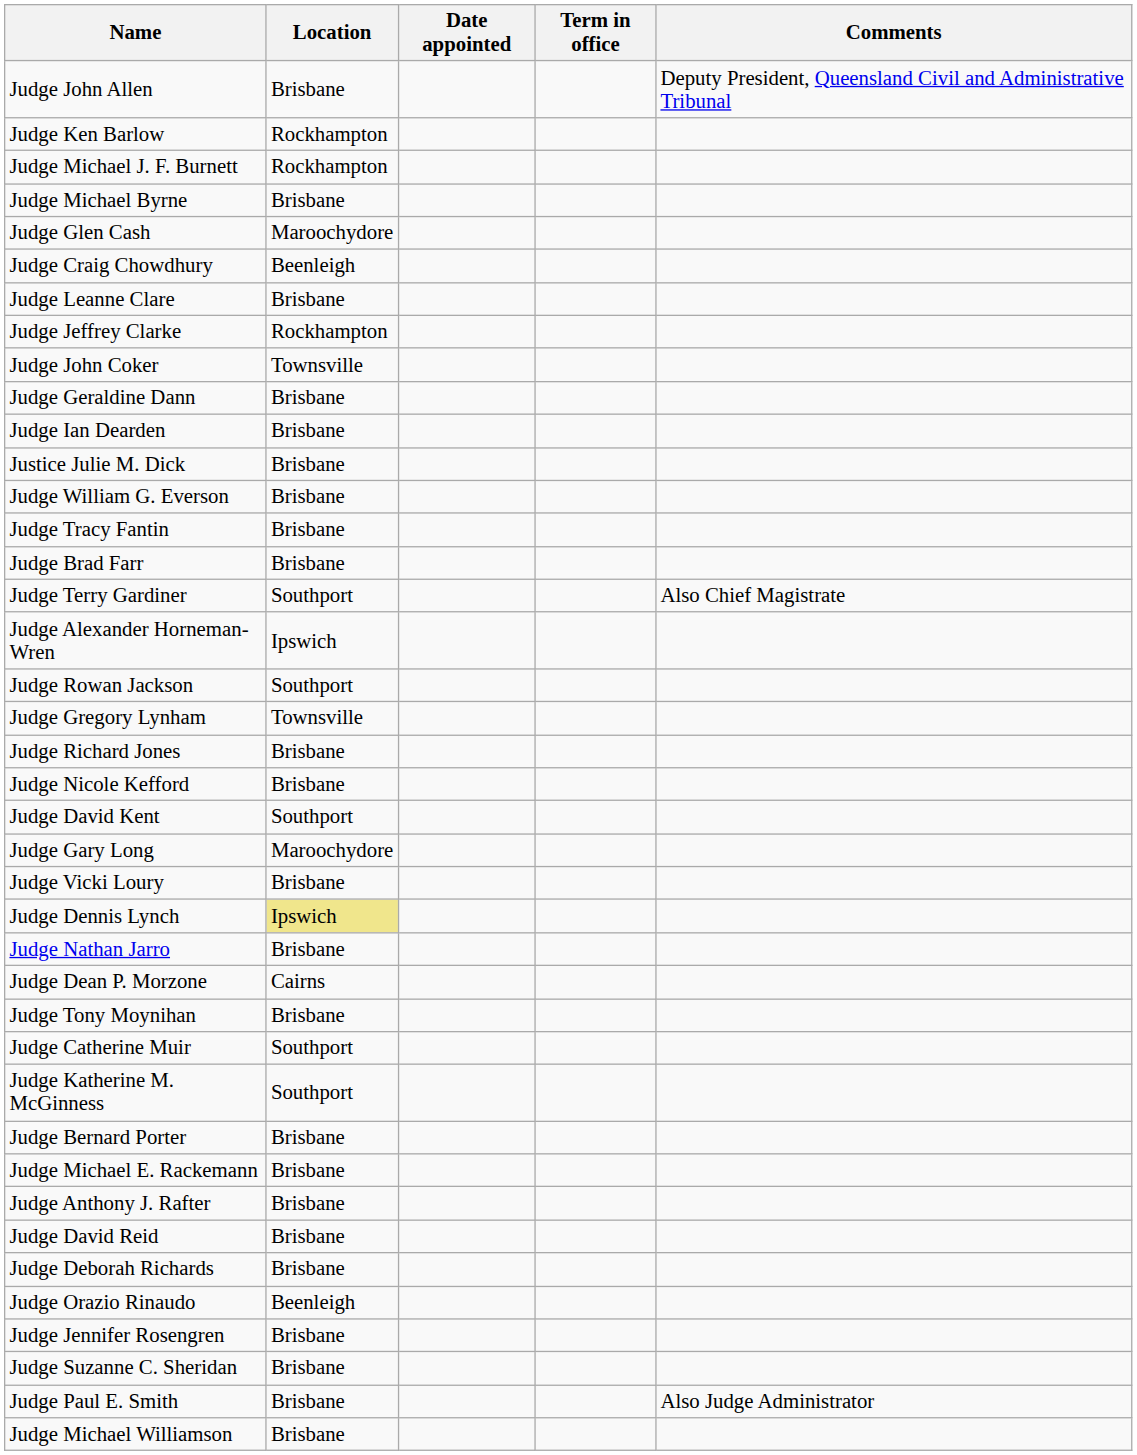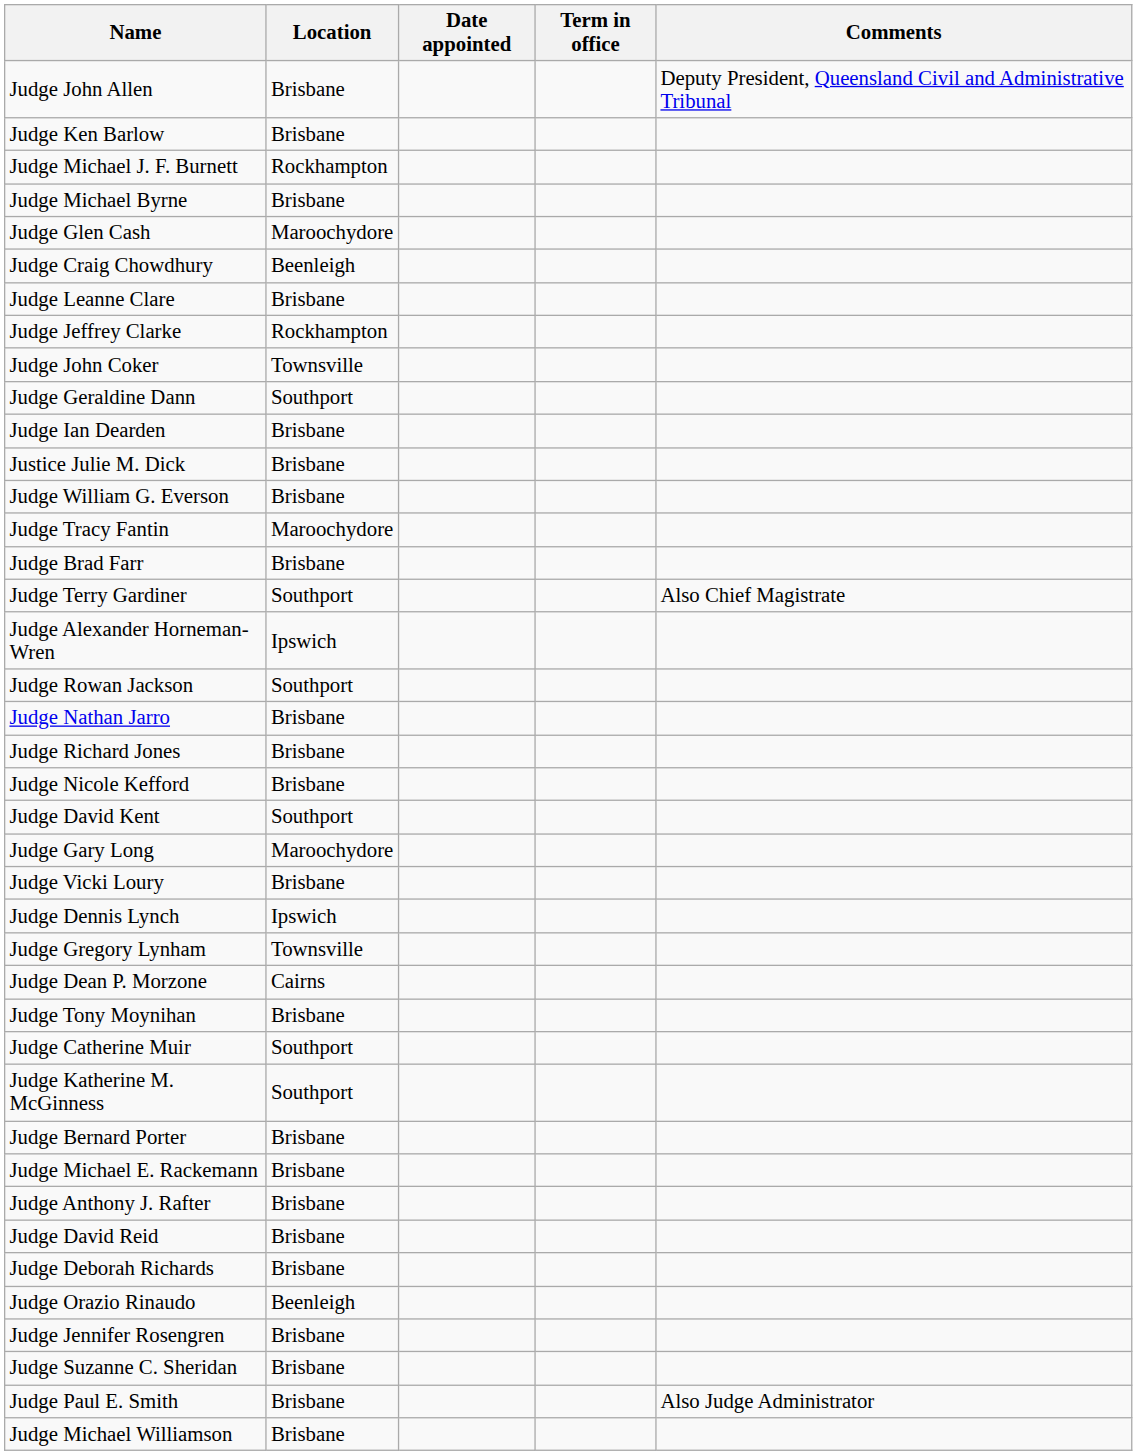Judge Ken Barlow | Location: Rockhampton -> Brisbane
Judge Geraldine Dann | Location: Brisbane -> Southport
Judge Tracy Fantin | Location: Brisbane -> Maroochydore
rows swapped: Judge Nathan Jarro <-> Judge Gregory Lynham
Judge Dennis Lynch | Location: khaki background -> no background
